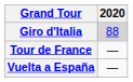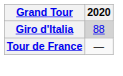- row: Vuelta a España | —
